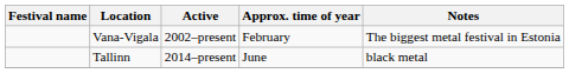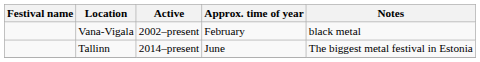Vana-Vigala | Notes: The biggest metal festival in Estonia -> black metal
Tallinn | Notes: black metal -> The biggest metal festival in Estonia
